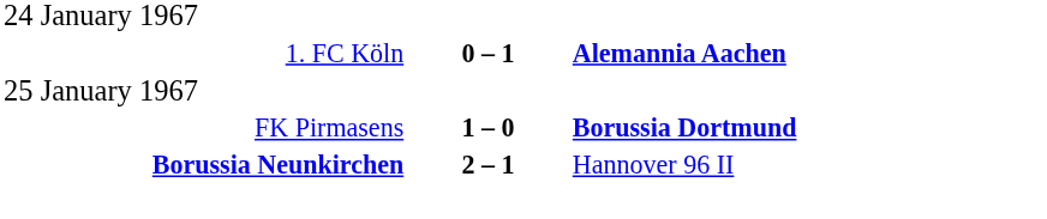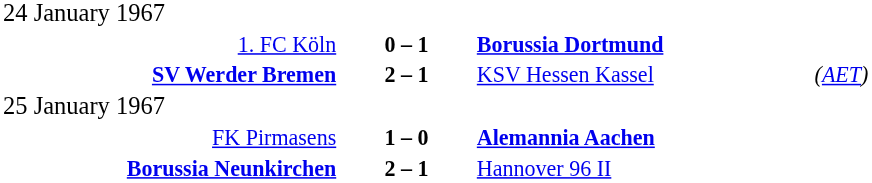1. FC Köln | column 3: Alemannia Aachen -> Borussia Dortmund
+ row: SV Werder Bremen | 2 – 1 | KSV Hessen Kassel | (AET)
FK Pirmasens | column 3: Borussia Dortmund -> Alemannia Aachen
